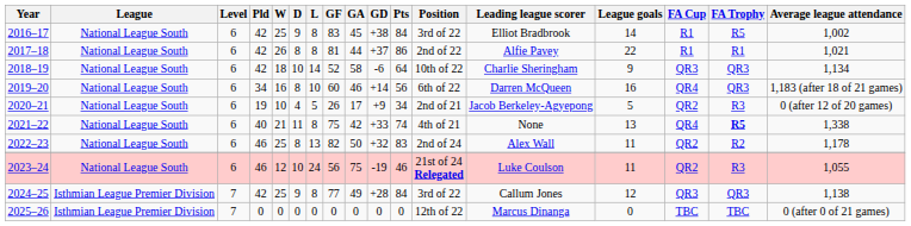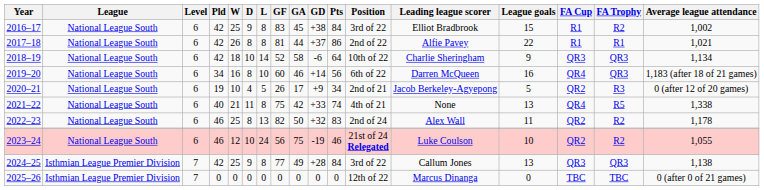2016–17 | League goals: 14 -> 15
2016–17 | FA Trophy: R5 -> R2
2021–22 | FA Trophy: bold -> normal
2023–24 | League goals: 11 -> 10
2023–24 | FA Trophy: R3 -> R2
2024–25 | League goals: 12 -> 13
